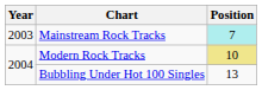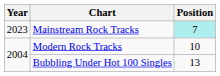Mainstream Rock Tracks | Year: 2003 -> 2023
Modern Rock Tracks | Position: khaki background -> no background
